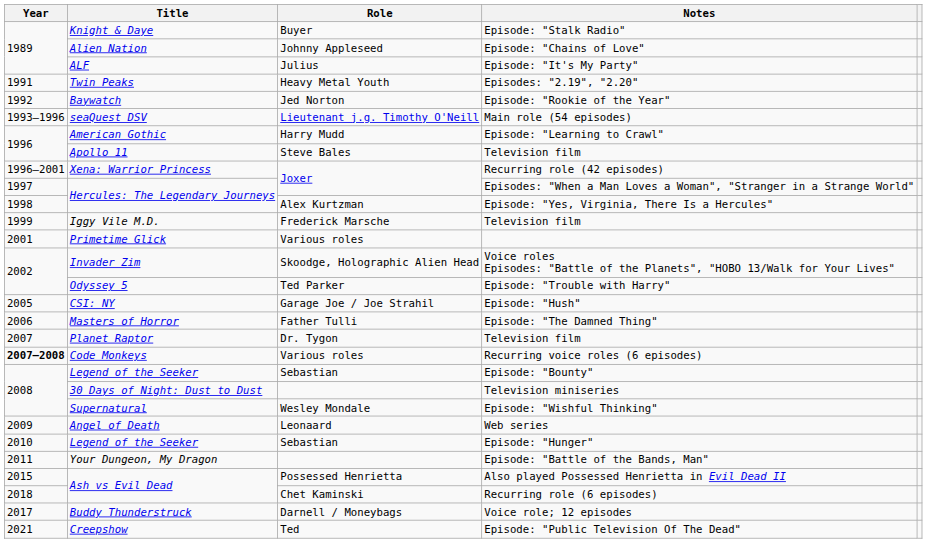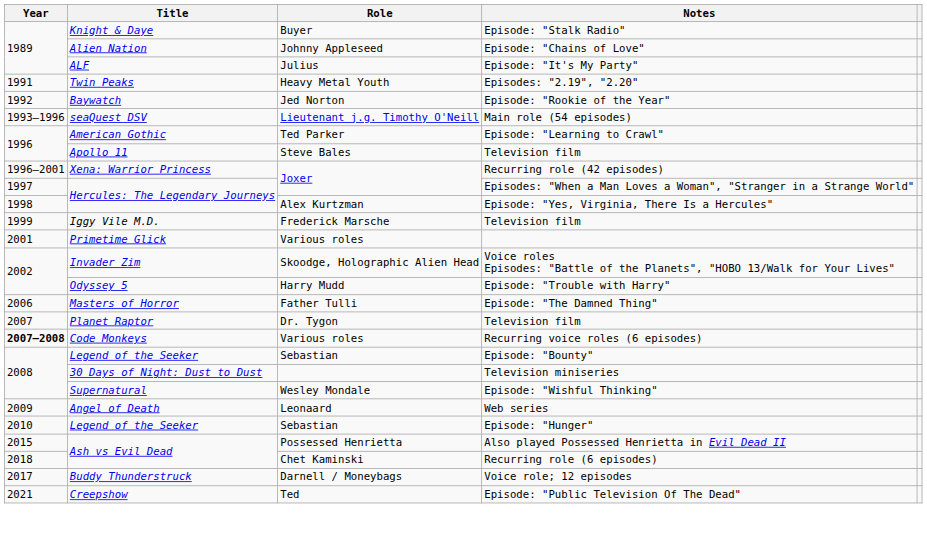Episode: "Learning to Crawl" | Role: Harry Mudd -> Ted Parker
Episode: "Trouble with Harry" | Role: Ted Parker -> Harry Mudd
- row: 2005 | CSI: NY | Garage Joe / Joe Strahil | Episode: "Hush"
- row: 2011 | Your Dungeon, My Dragon | Episode: "Battle of the Bands, Man"
